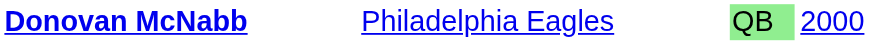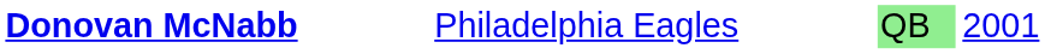Donovan McNabb | column 4: 2000 -> 2001
